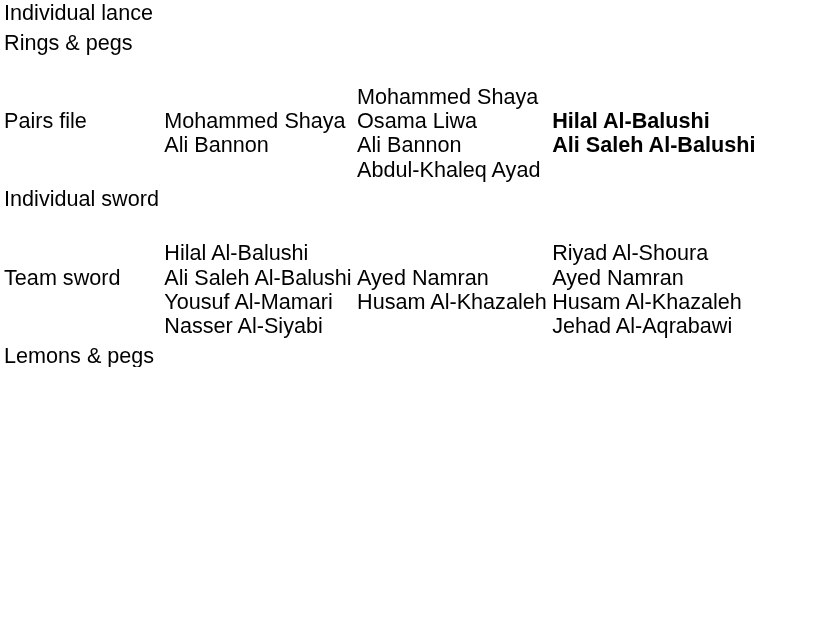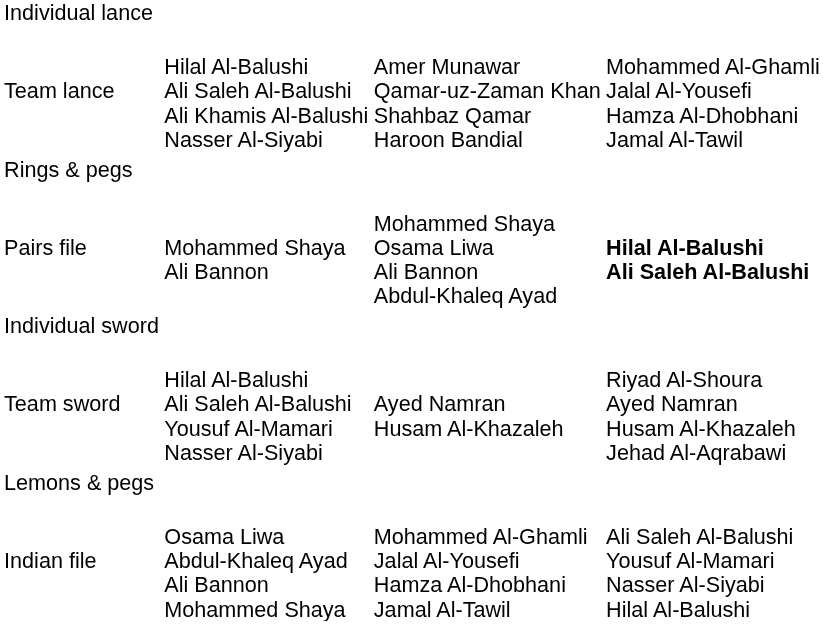+ row: Team lance | Hilal Al-Balushi Ali Saleh Al-Balushi Ali Khamis Al-Balushi Nasser Al-Siyabi | Amer Munawar Qamar-uz-Zaman Khan Shahbaz Qamar Haroon Bandial | Mohammed Al-Ghamli Jalal Al-Yousefi Hamza Al-Dhobhani Jamal Al-Tawil
+ row: Indian file | Osama Liwa Abdul-Khaleq Ayad Ali Bannon Mohammed Shaya | Mohammed Al-Ghamli Jalal Al-Yousefi Hamza Al-Dhobhani Jamal Al-Tawil | Ali Saleh Al-Balushi Yousuf Al-Mamari Nasser Al-Siyabi Hilal Al-Balushi
